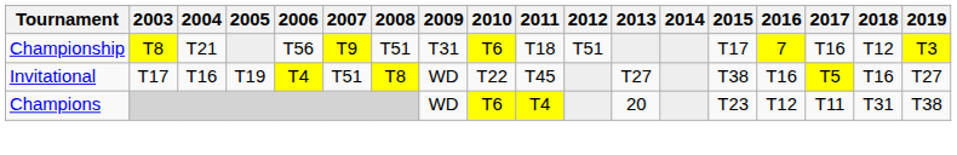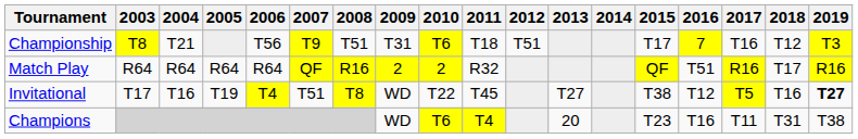+ row: Match Play | R64 | R64 | R64 | R64 | QF | R16 | 2 | 2 | R32 | QF | T51 | R16 | T17 | R16
Invitational | 2016: T16 -> T12
Invitational | 2019: normal -> bold
Champions | 2016: T12 -> T16
